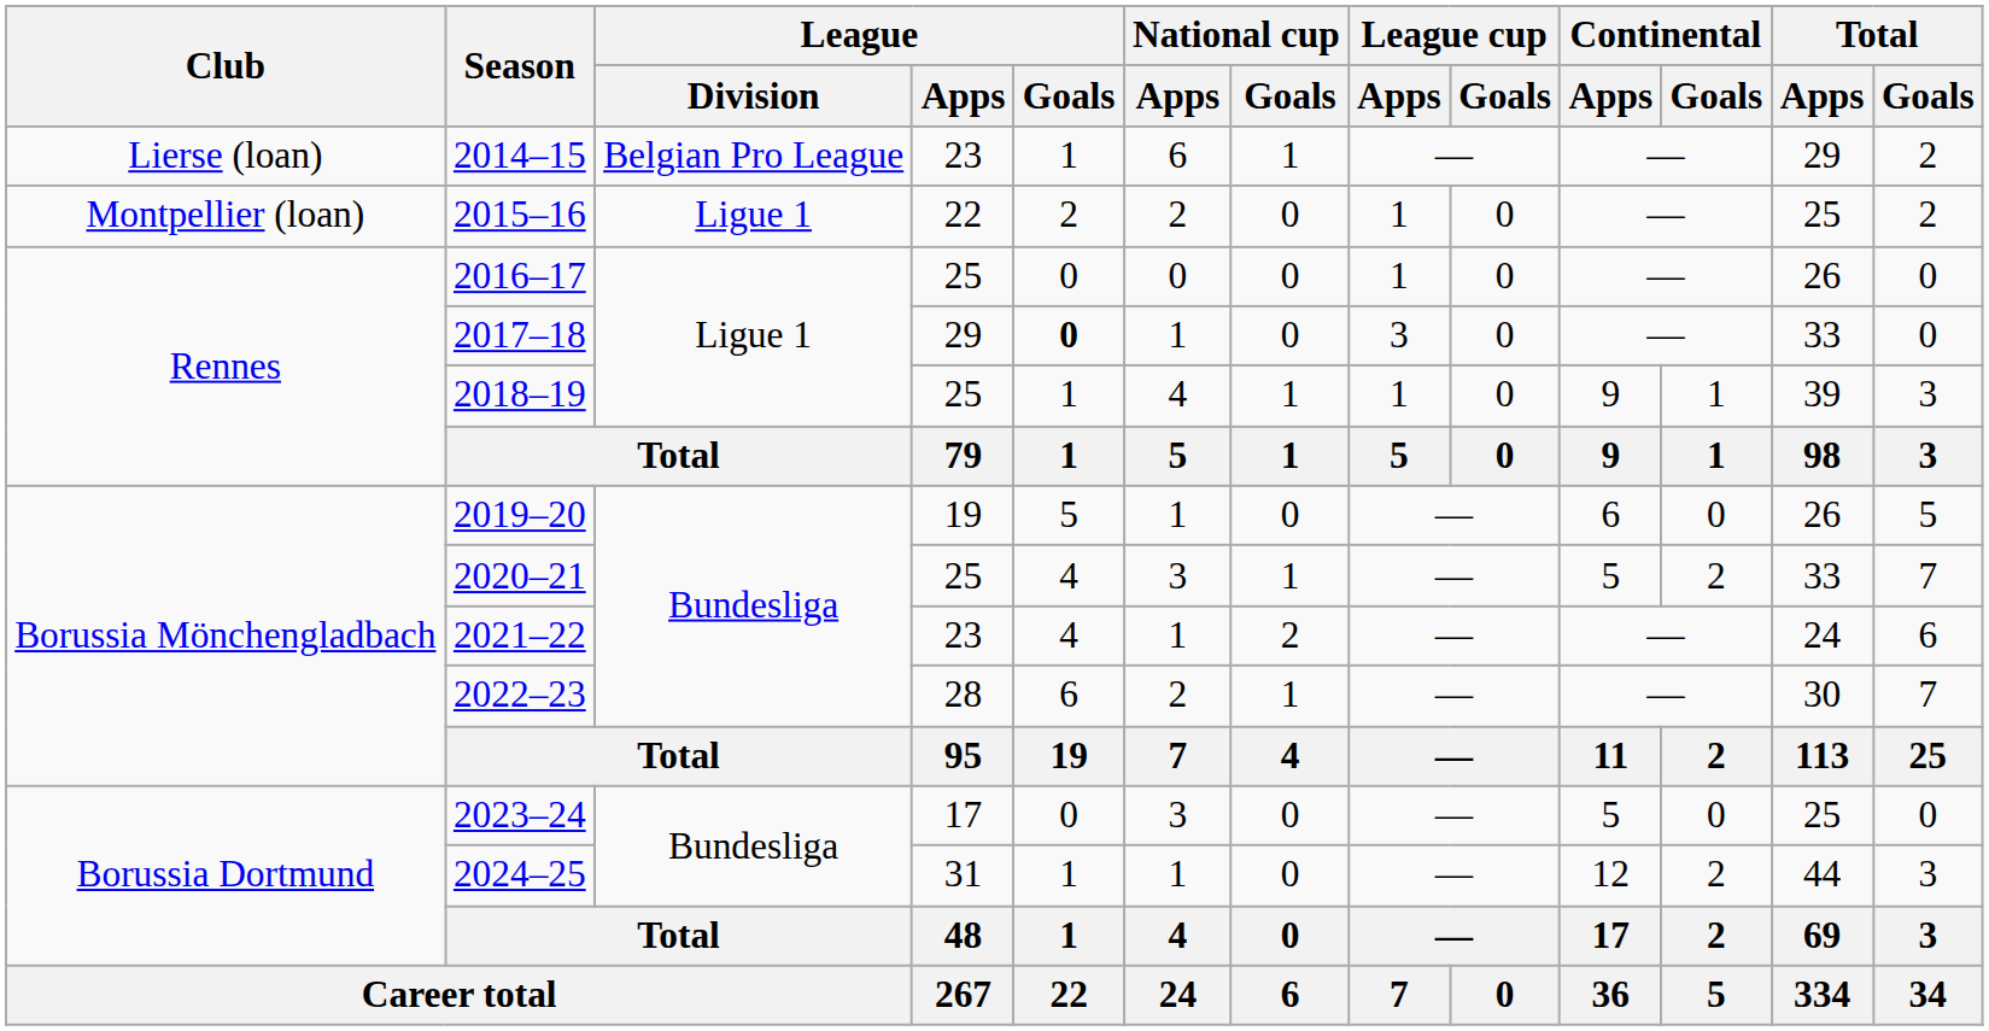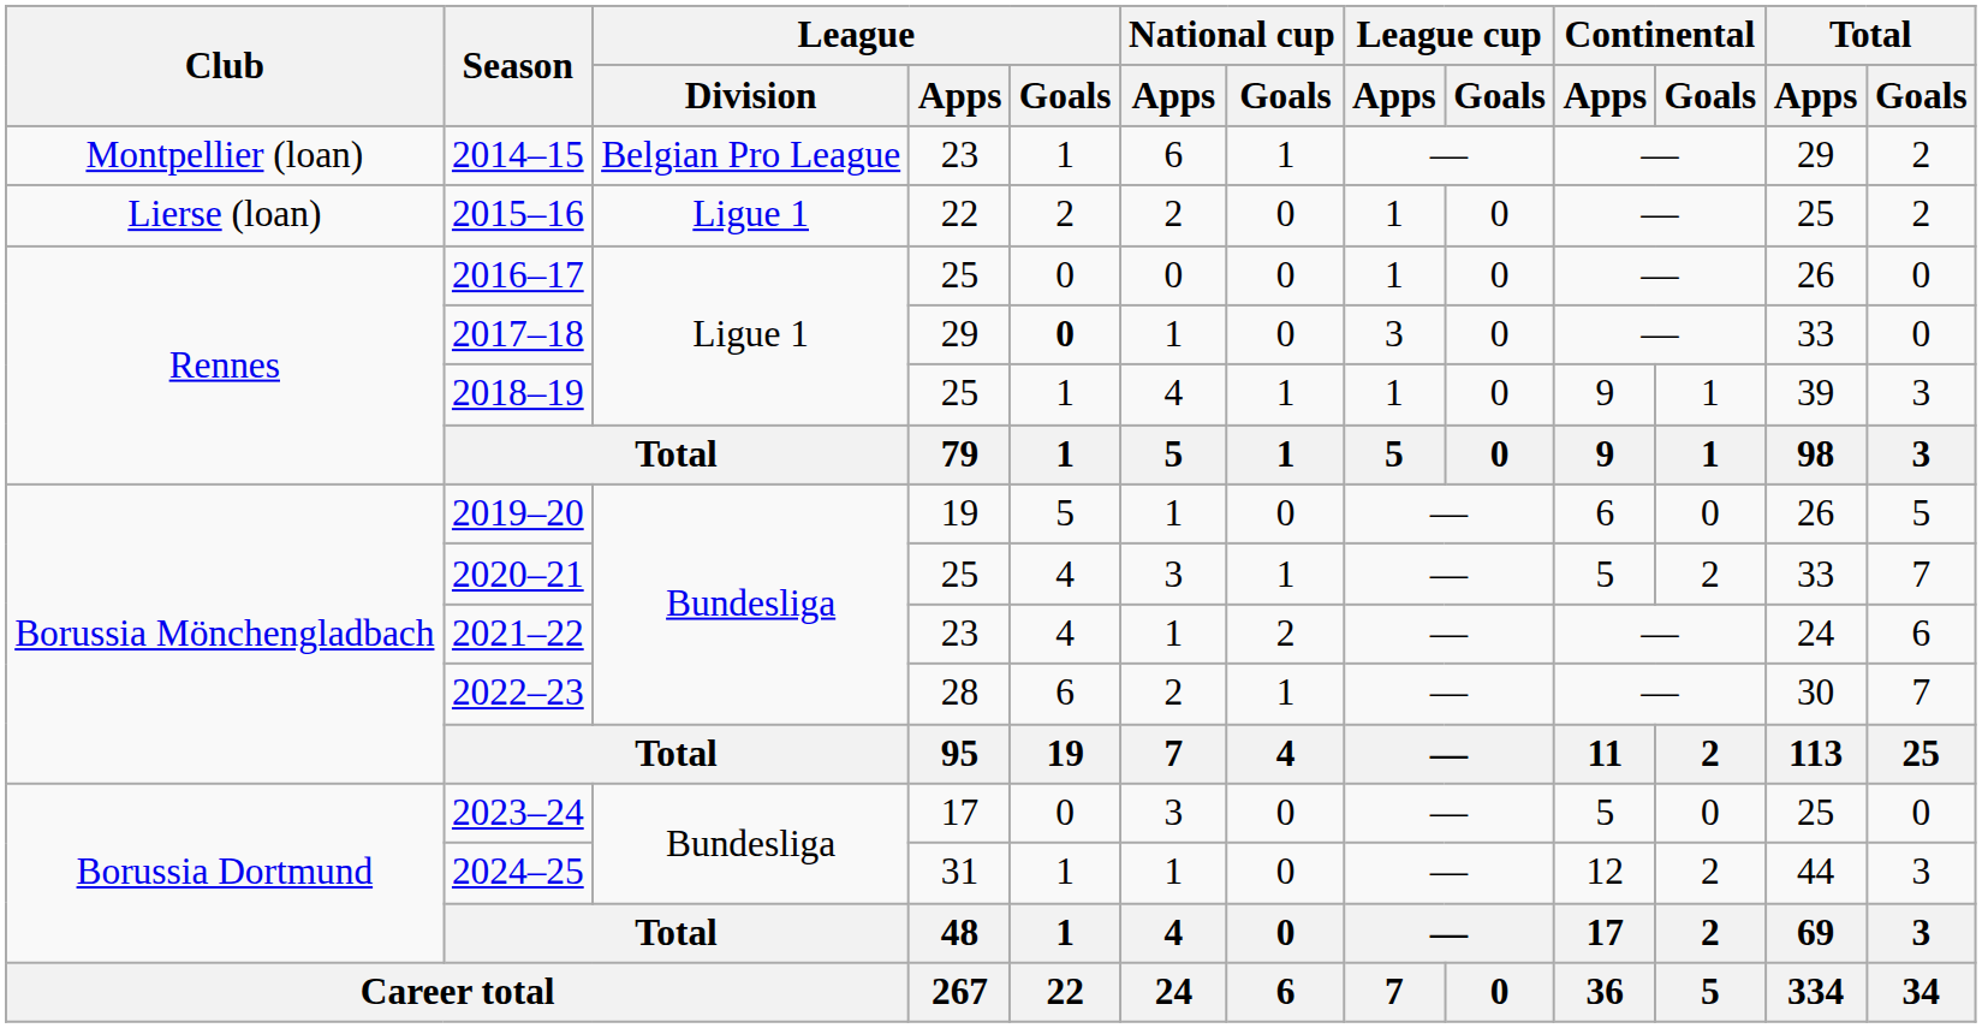2014–15 | Club: Lierse (loan) -> Montpellier (loan)
2015–16 | Club: Montpellier (loan) -> Lierse (loan)
